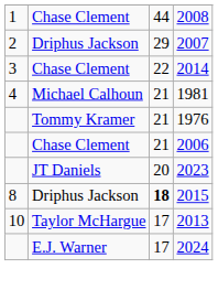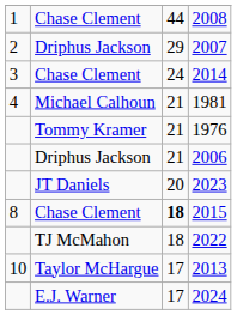2014 | column 3: 22 -> 24
2006 | column 2: Chase Clement -> Driphus Jackson
2015 | column 2: Driphus Jackson -> Chase Clement
+ row: TJ McMahon | 18 | 2022
